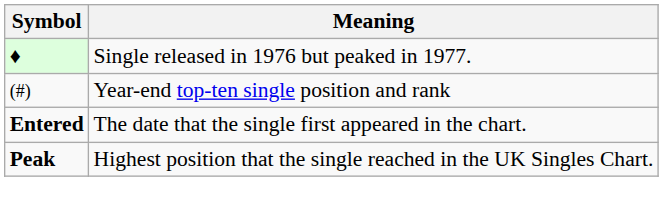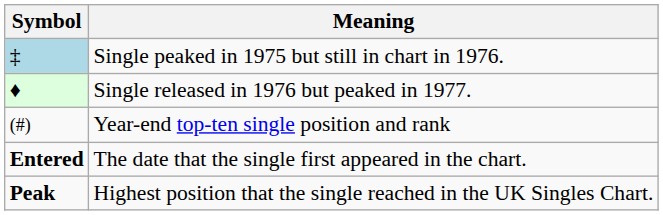+ row: ‡ | Single peaked in 1975 but still in chart in 1976.
